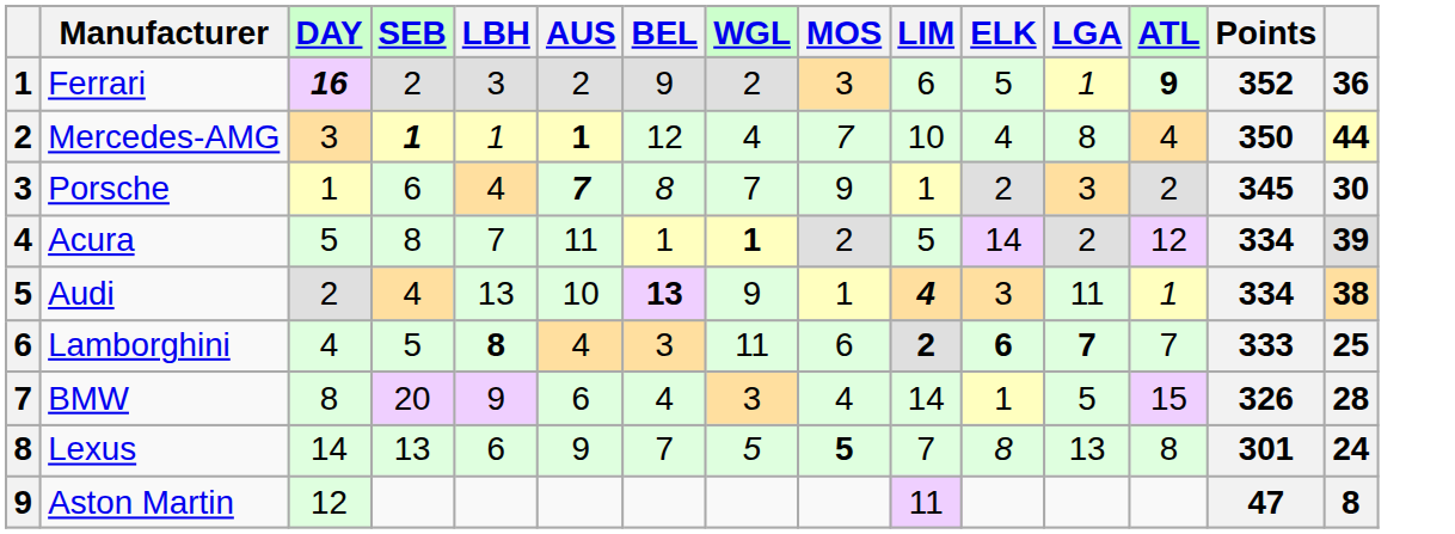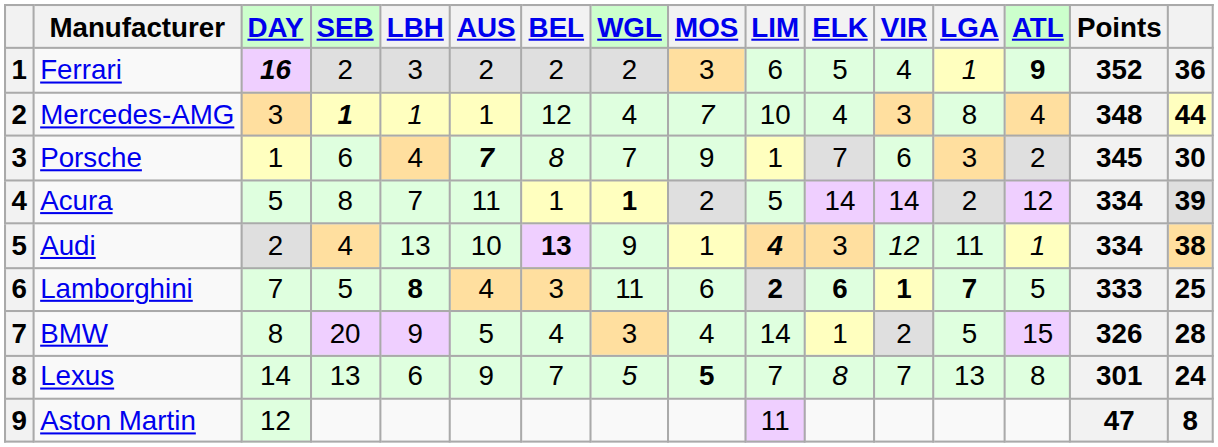+ column: VIR | 4 | 3 | 6 | 14 | 12 | 1 | 2 | 7
Ferrari | BEL: 9 -> 2
Mercedes-AMG | AUS: bold -> normal
Mercedes-AMG | Points: 350 -> 348
Porsche | ELK: 2 -> 7
Lamborghini | DAY: 4 -> 7
Lamborghini | ATL: 7 -> 5
BMW | AUS: 6 -> 5
